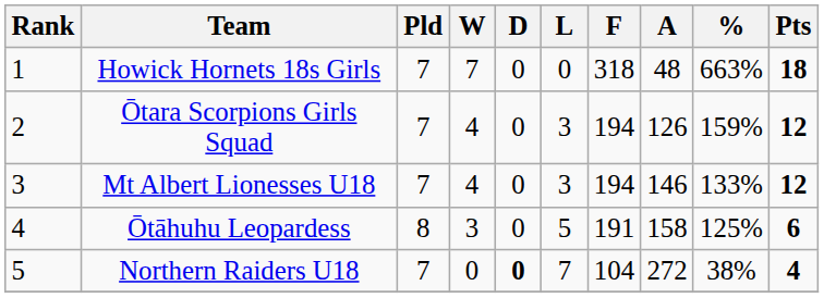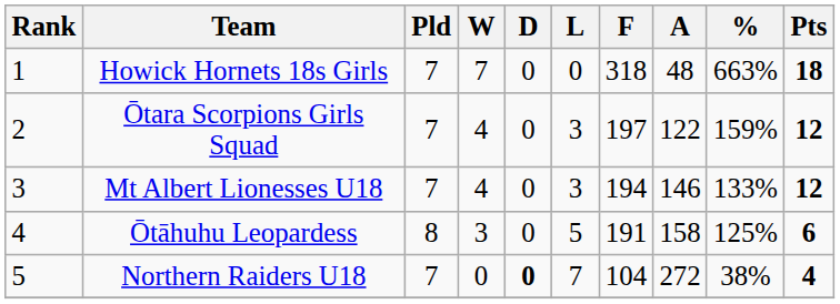Ōtara Scorpions Girls Squad | F: 194 -> 197
Ōtara Scorpions Girls Squad | A: 126 -> 122
